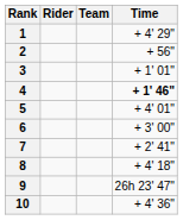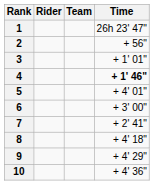1 | Time: + 4' 29" -> 26h 23' 47"
9 | Time: 26h 23' 47" -> + 4' 29"
